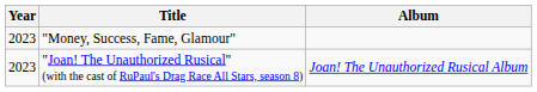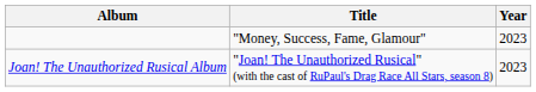columns swapped: Year <-> Album
